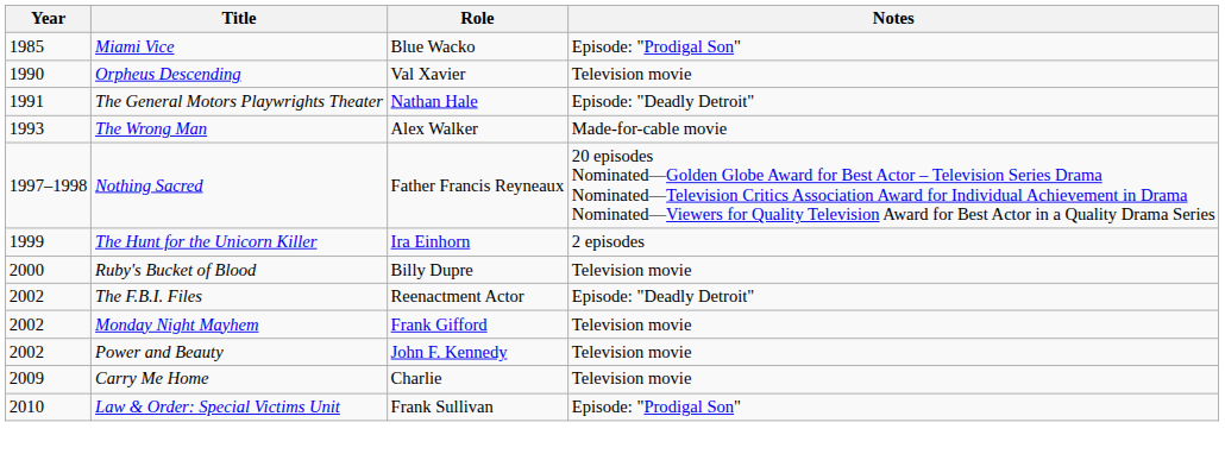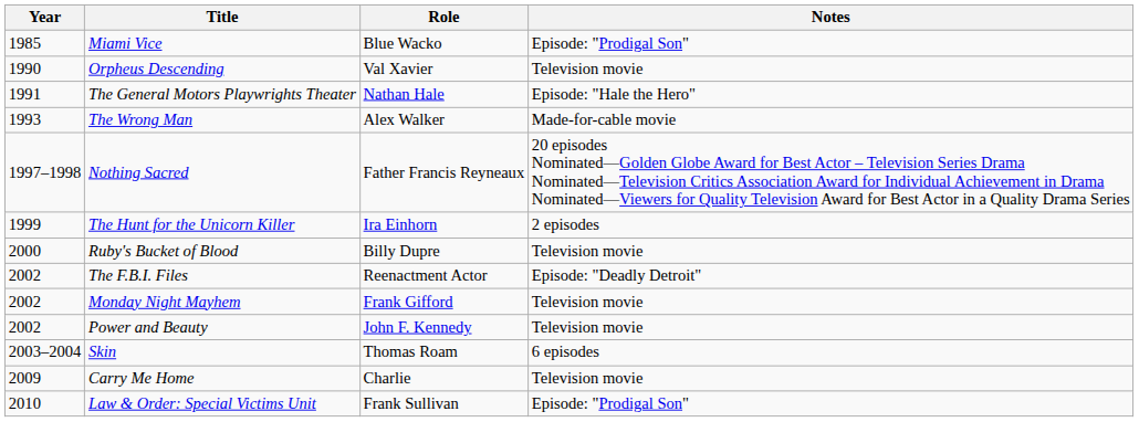The General Motors Playwrights Theater | Notes: Episode: "Deadly Detroit" -> Episode: "Hale the Hero"
+ row: 2003–2004 | Skin | Thomas Roam | 6 episodes
